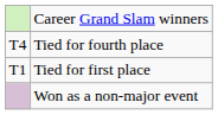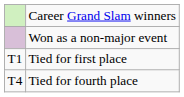rows swapped: Won as a non-major event <-> Tied for fourth place
